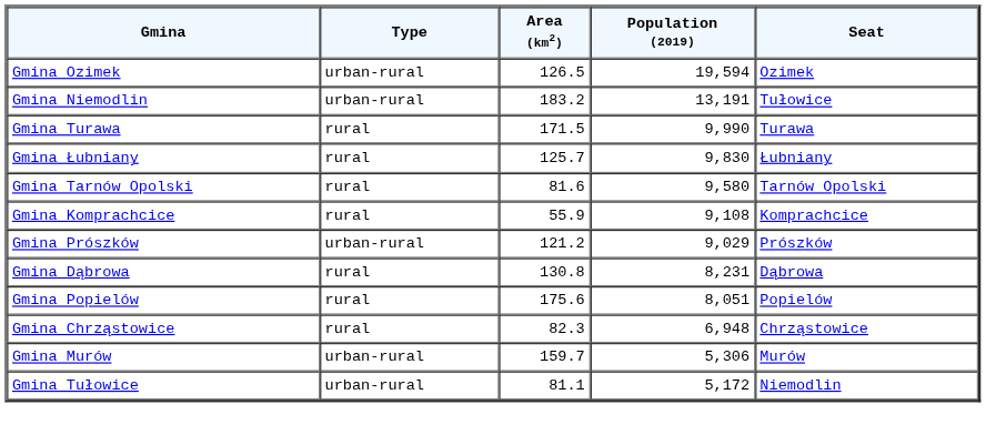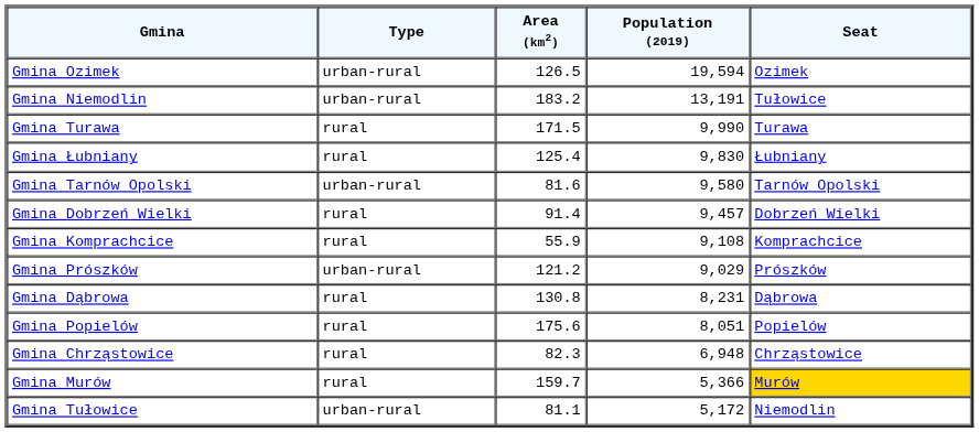Gmina Łubniany | Area (km2): 125.7 -> 125.4
Gmina Tarnów Opolski | Type: rural -> urban-rural
+ row: Gmina Dobrzeń Wielki | rural | 91.4 | 9,457 | Dobrzeń Wielki
Gmina Murów | Type: urban-rural -> rural
Gmina Murów | Population (2019): 5,306 -> 5,366
Gmina Murów | Seat: no background -> gold background
